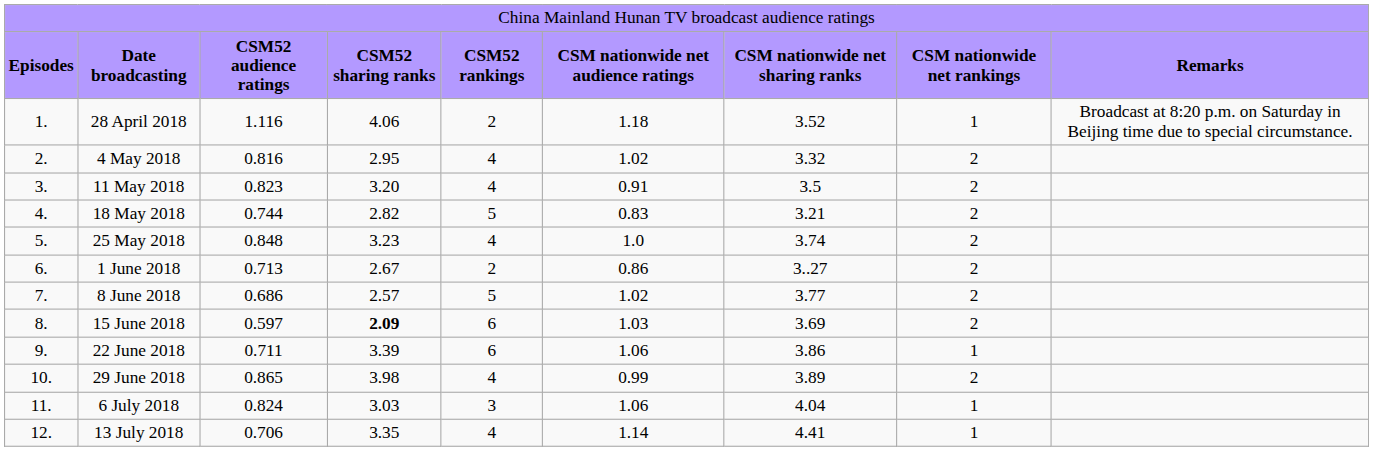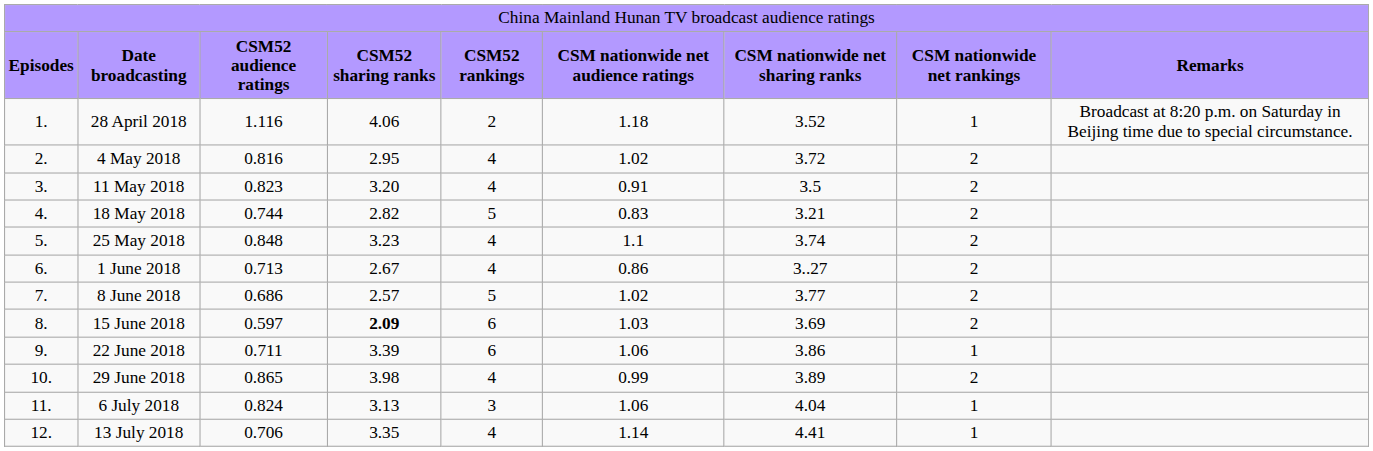4 May 2018 | column 7: 3.32 -> 3.72
25 May 2018 | column 6: 1.0 -> 1.1
1 June 2018 | column 5: 2 -> 4
6 July 2018 | column 4: 3.03 -> 3.13
